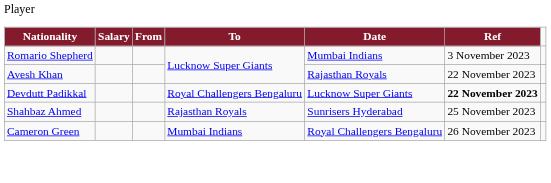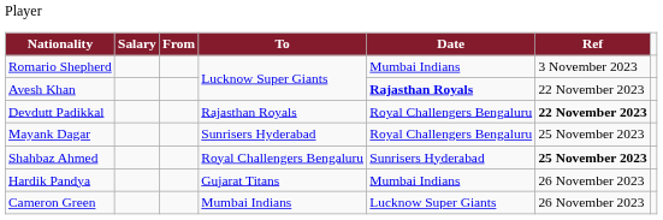Avesh Khan | To: normal -> bold
Devdutt Padikkal | From: Royal Challengers Bengaluru -> Rajasthan Royals
Devdutt Padikkal | To: Lucknow Super Giants -> Royal Challengers Bengaluru
+ row: Mayank Dagar | Sunrisers Hyderabad | Royal Challengers Bengaluru | 25 November 2023
Shahbaz Ahmed | From: Rajasthan Royals -> Royal Challengers Bengaluru
Shahbaz Ahmed | Date: normal -> bold
+ row: Hardik Pandya | Gujarat Titans | Mumbai Indians | 26 November 2023
Cameron Green | To: Royal Challengers Bengaluru -> Lucknow Super Giants
